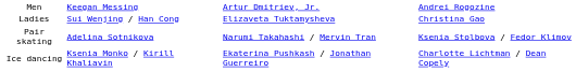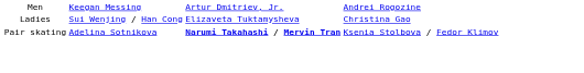Pair skating | column 3: normal -> bold
- row: Ice dancing | Ksenia Monko / Kirill Khaliavin | Ekaterina Pushkash / Jonathan Guerreiro | Charlotte Lichtman / Dean Copely
